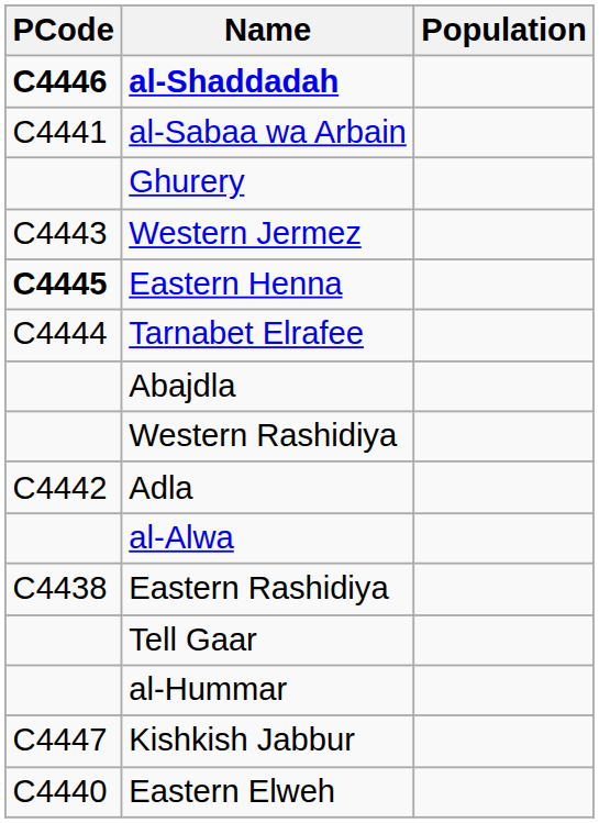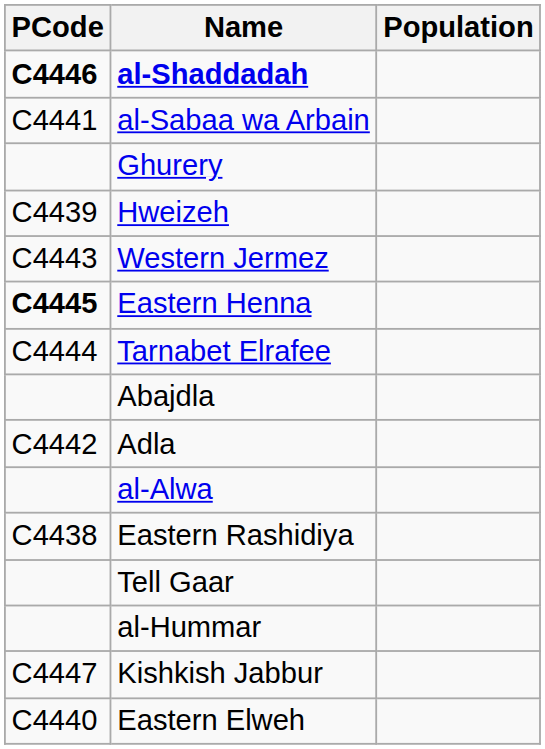+ row: C4439 | Hweizeh
- row: Western Rashidiya
